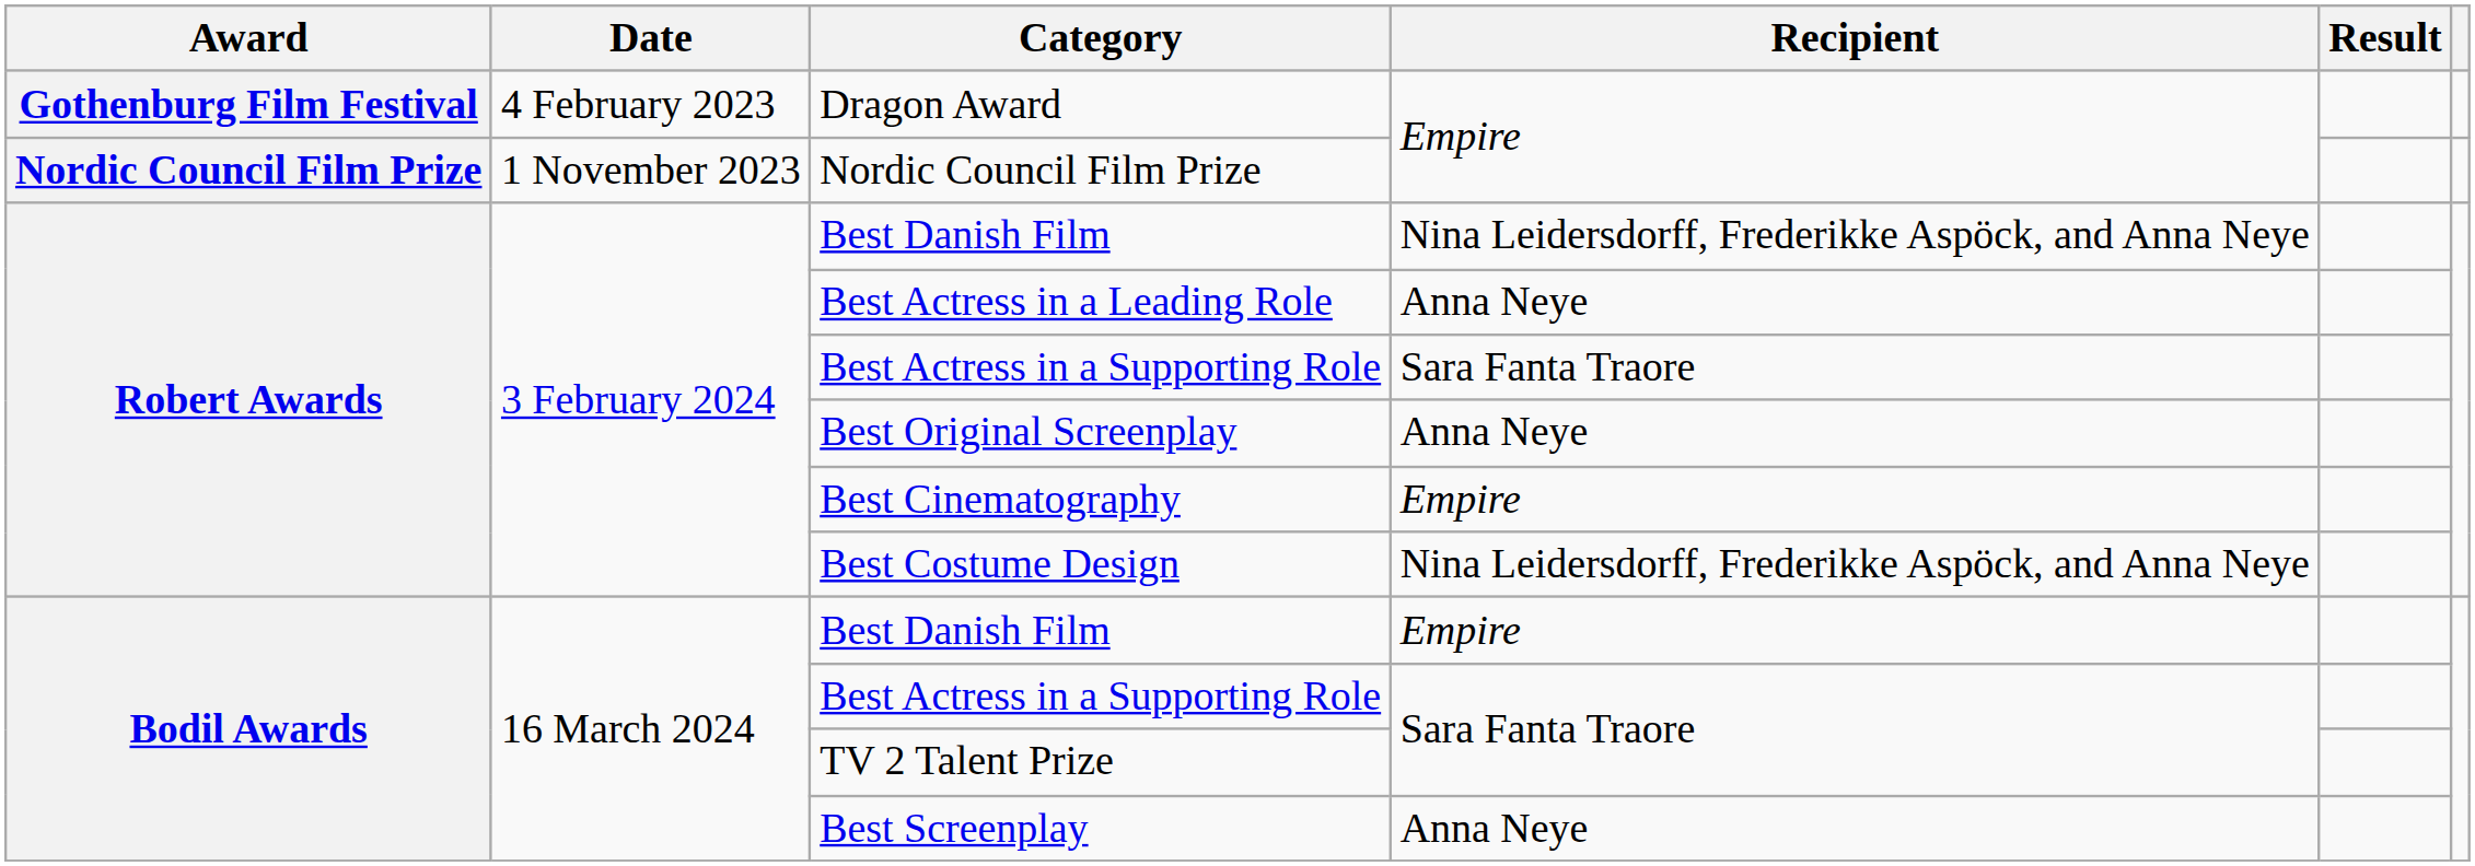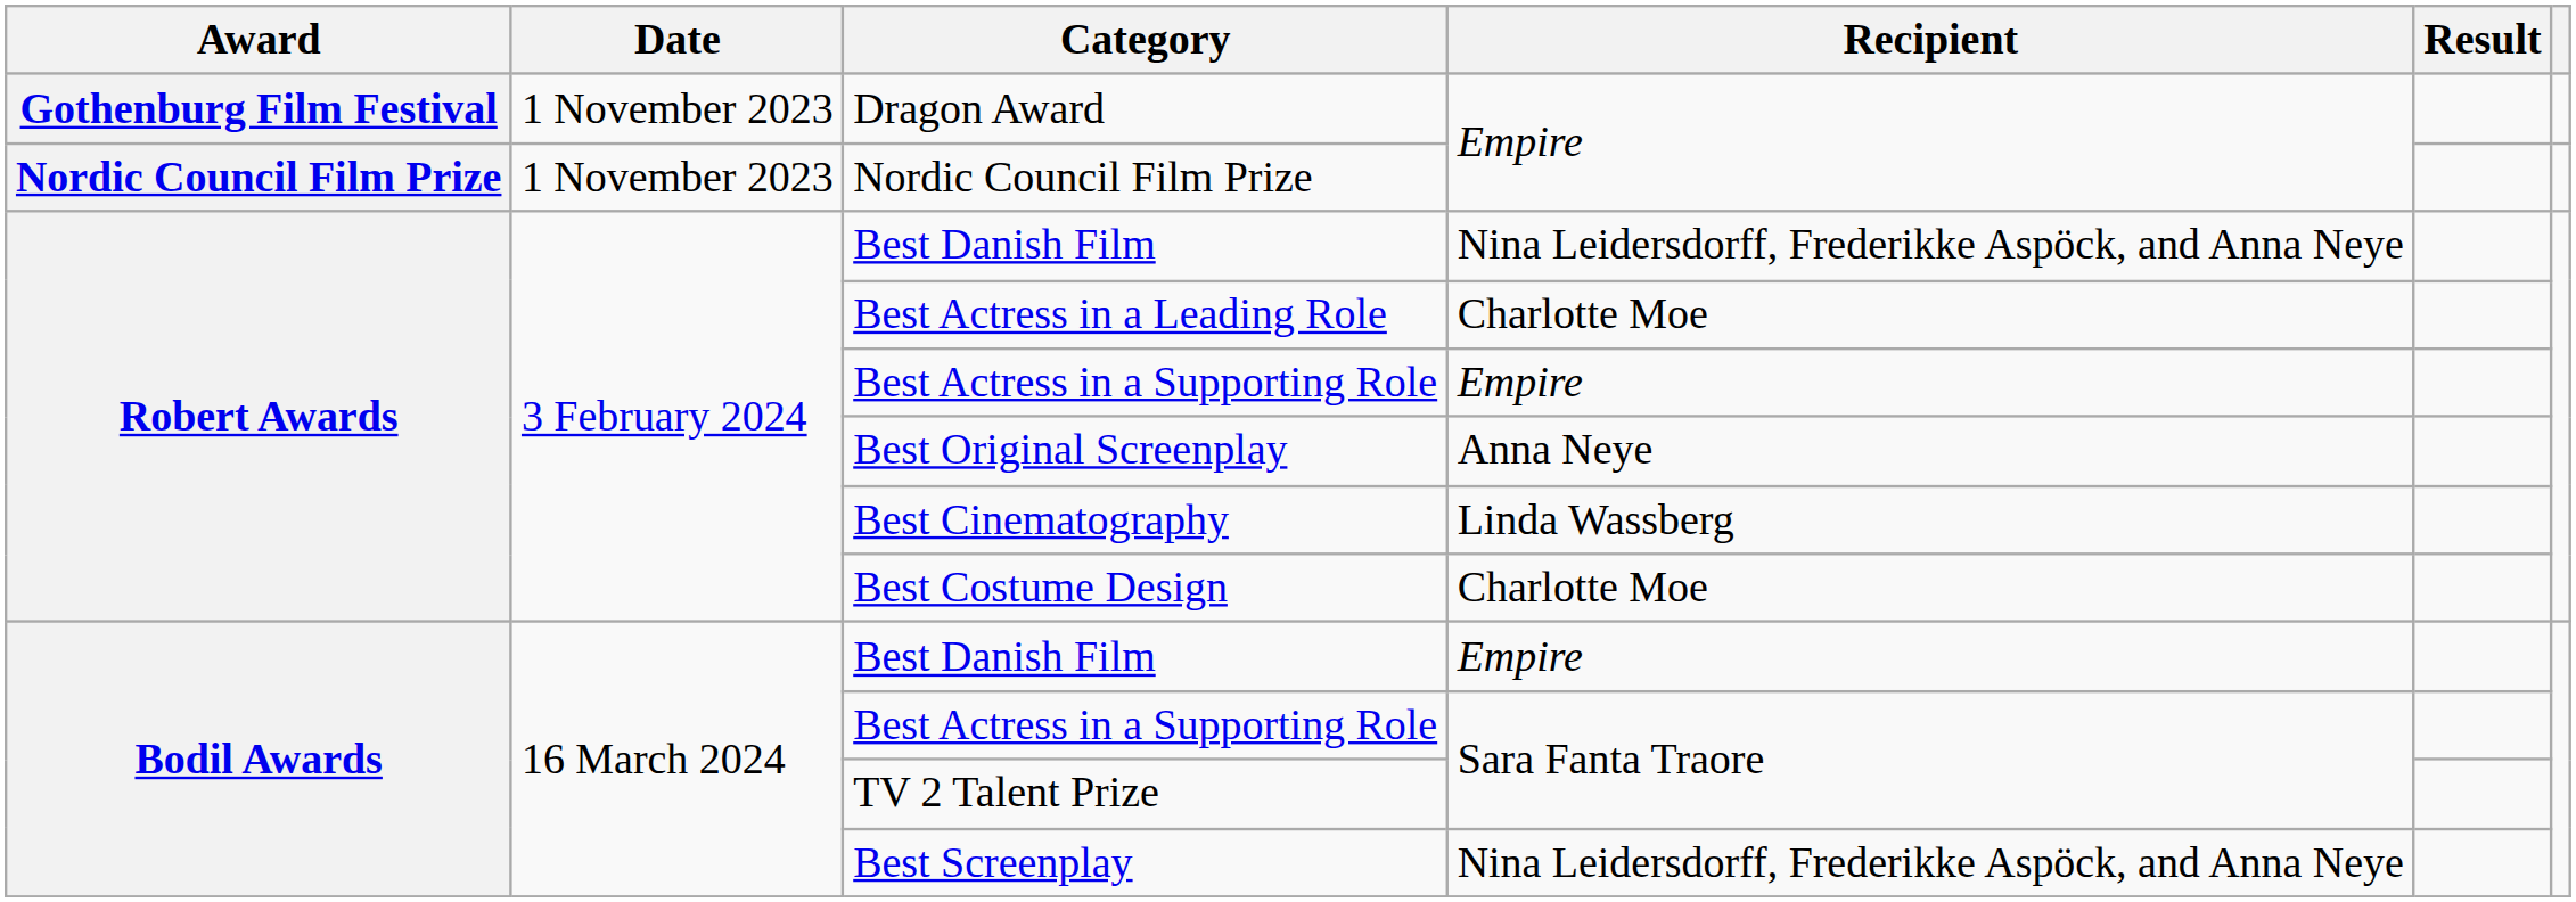Dragon Award | Date: 4 February 2023 -> 1 November 2023
Best Actress in a Leading Role | Recipient: Anna Neye -> Charlotte Moe
Robert Awards / Best Actress in a Supporting Role | Recipient: Sara Fanta Traore -> Empire
Best Cinematography | Recipient: Empire -> Linda Wassberg
Best Costume Design | Recipient: Nina Leidersdorff, Frederikke Aspöck, and Anna Neye -> Charlotte Moe
Best Screenplay | Recipient: Anna Neye -> Nina Leidersdorff, Frederikke Aspöck, and Anna Neye
